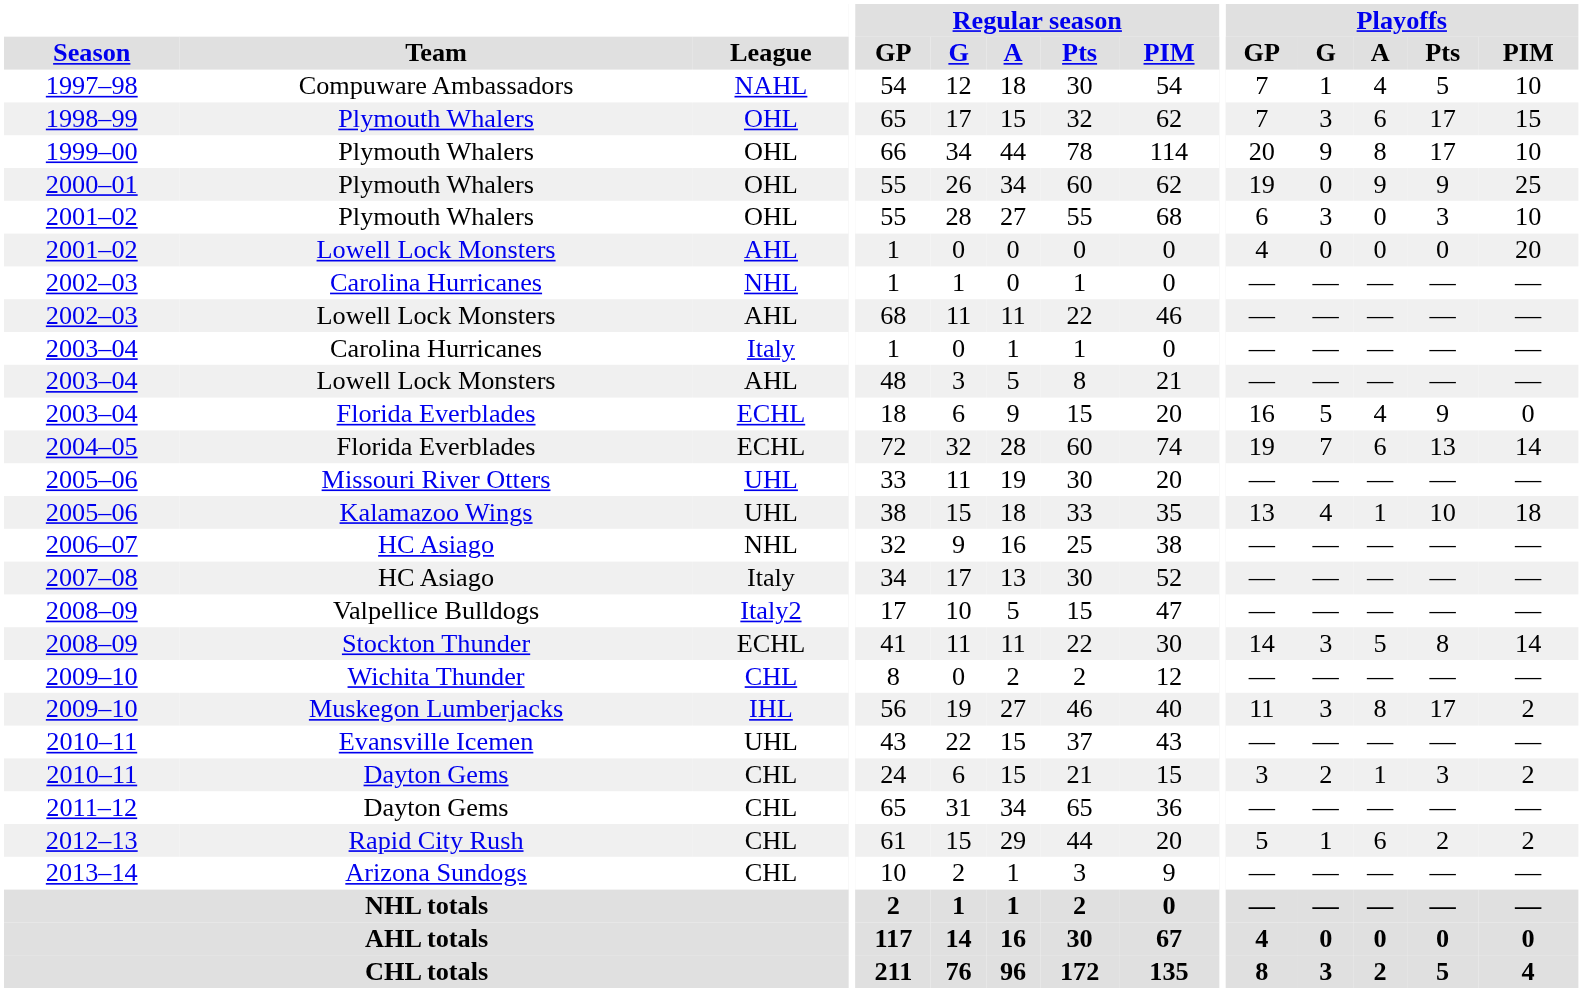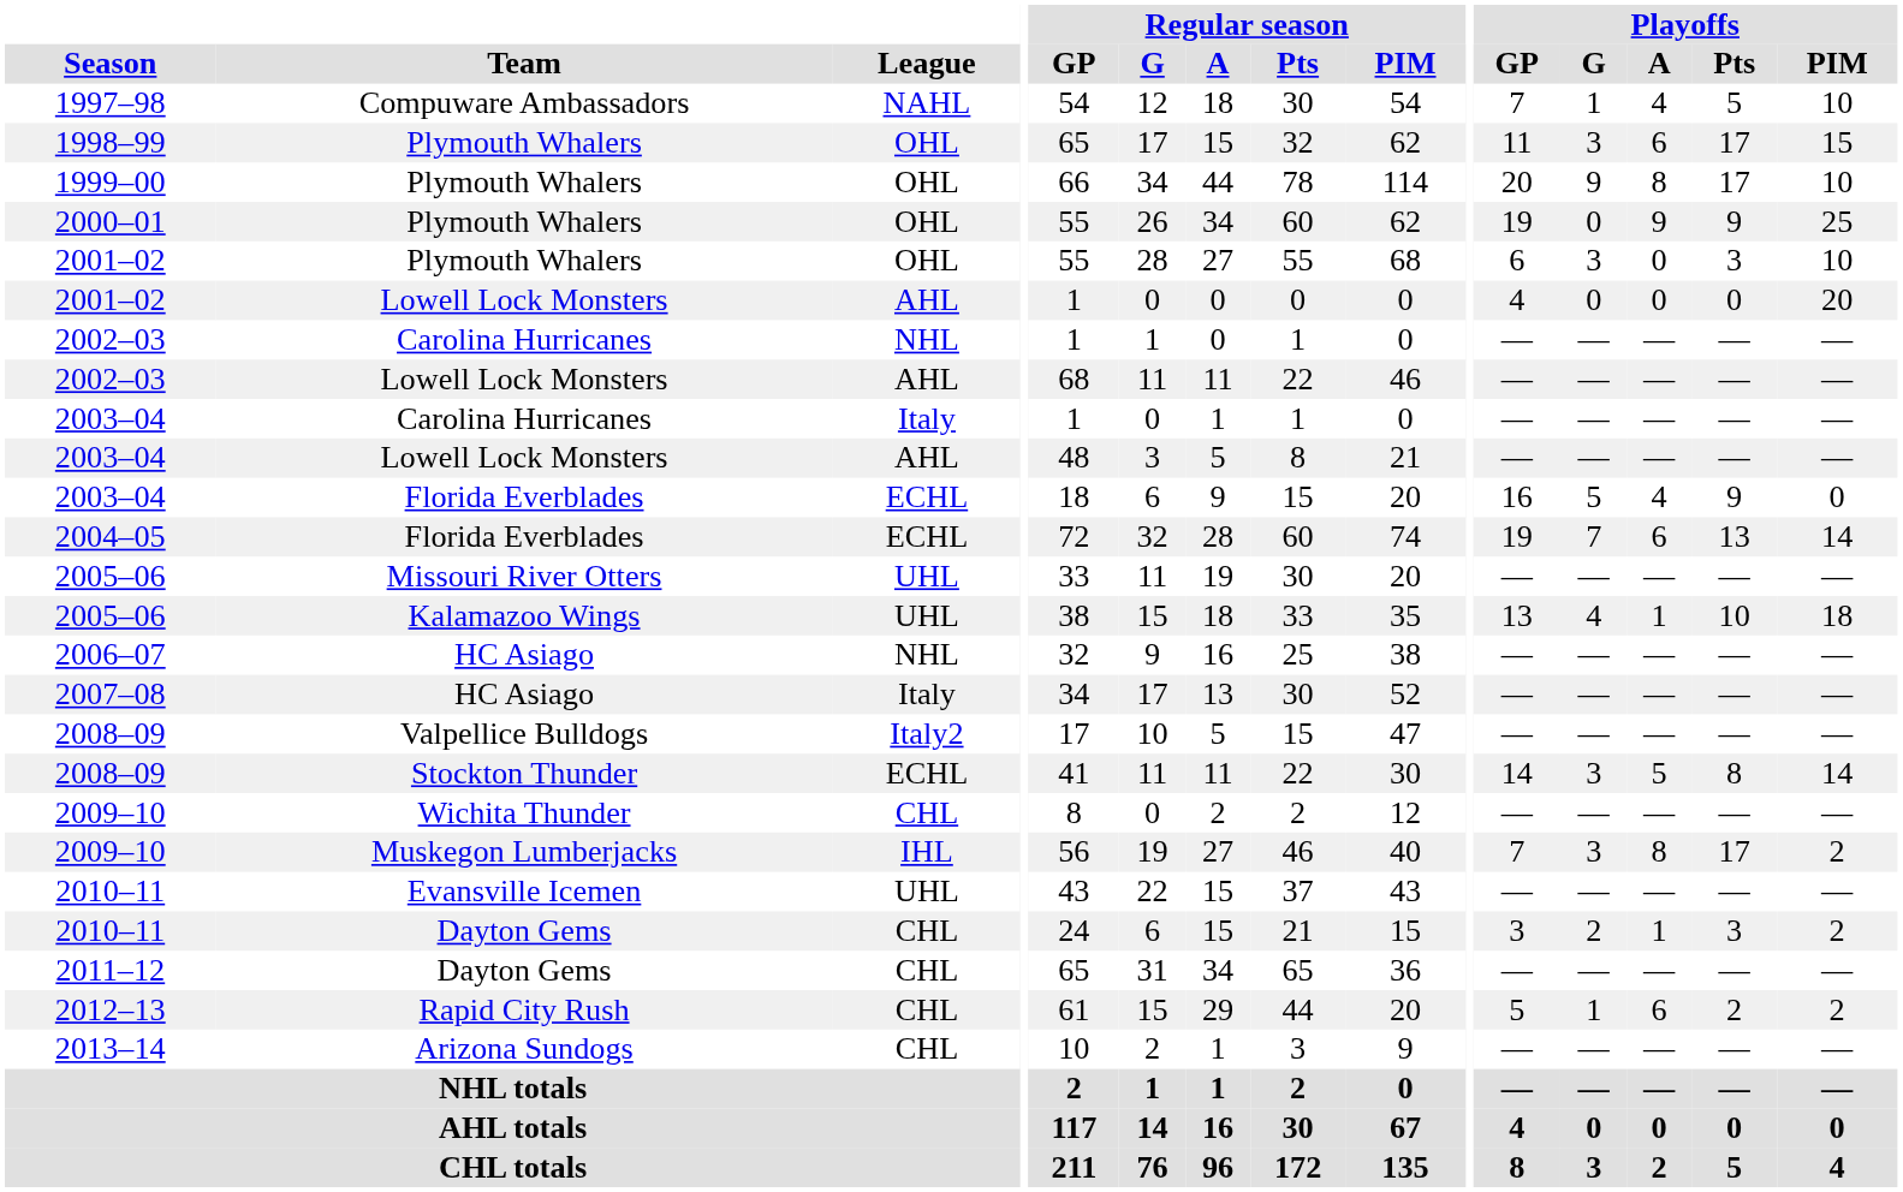1998–99 | Playoffs / GP: 7 -> 11
2009–10 / Muskegon Lumberjacks | Playoffs / GP: 11 -> 7
